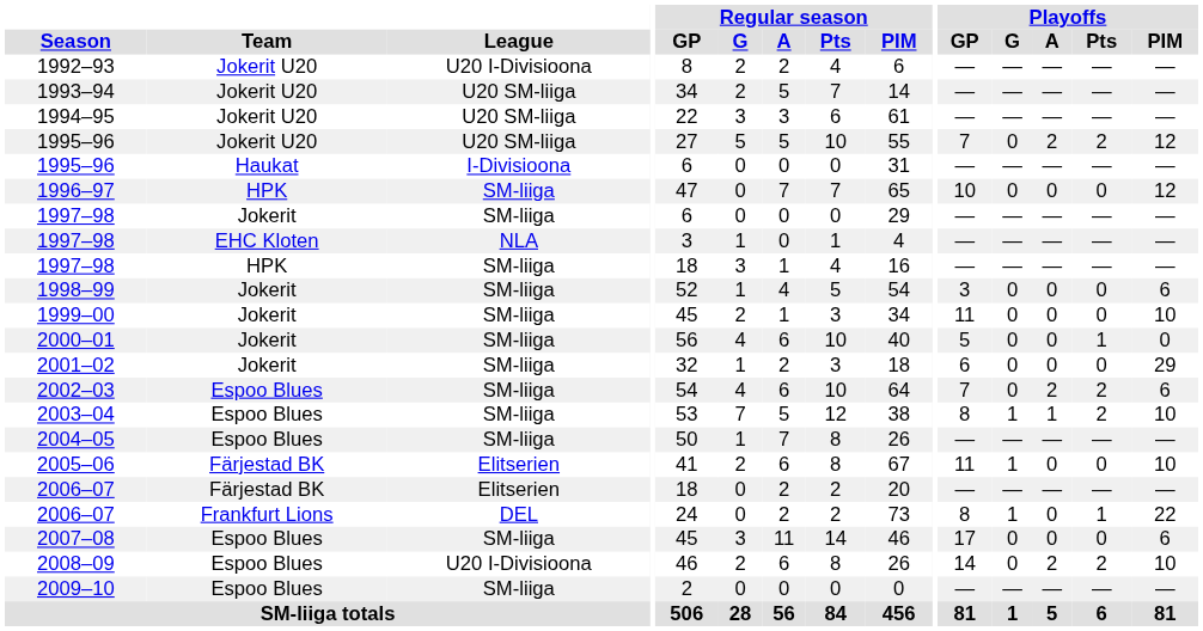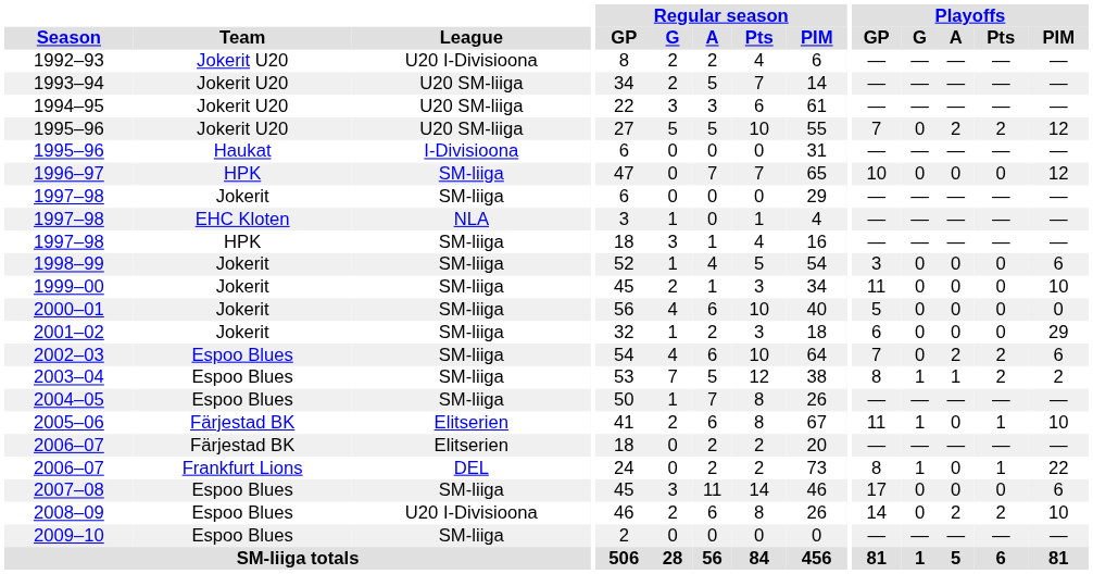2000–01 | Playoffs / Pts: 1 -> 0
2003–04 | Playoffs / PIM: 10 -> 2
2005–06 | Playoffs / Pts: 0 -> 1
